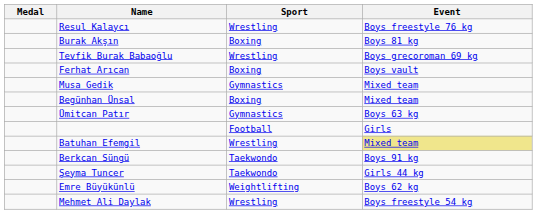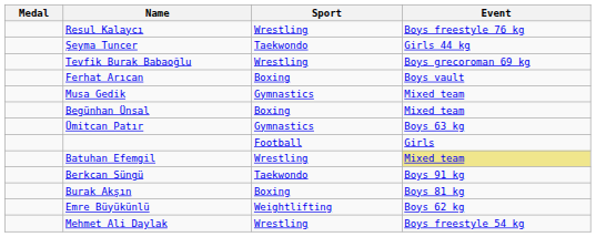rows swapped: Burak Akşın <-> Şeyma Tuncer
